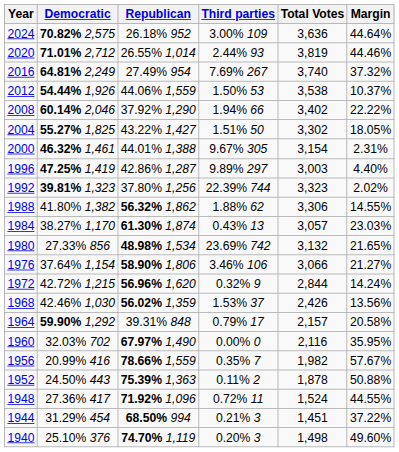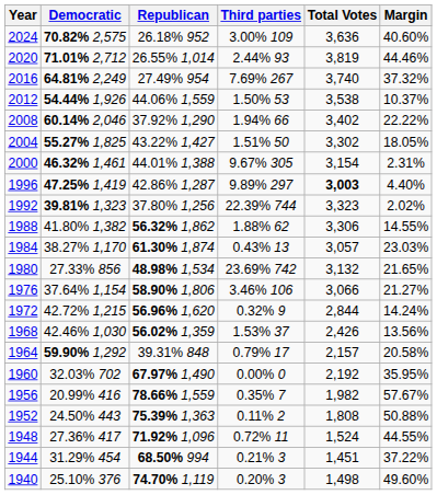2024 | Margin: 44.64% -> 40.60%
1996 | Total Votes: normal -> bold
1960 | Total Votes: 2,116 -> 2,192
1952 | Total Votes: 1,878 -> 1,808
